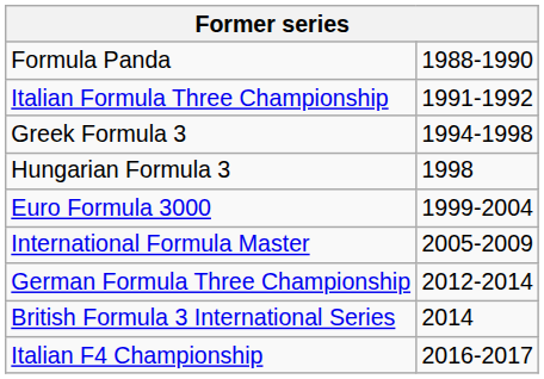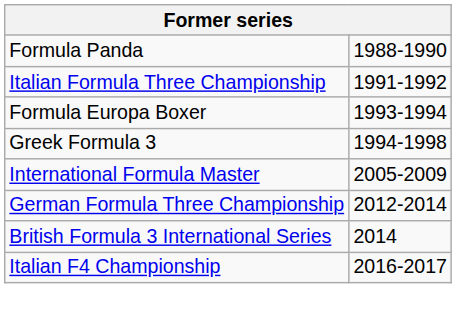+ row: Formula Europa Boxer | 1993-1994
- row: Hungarian Formula 3 | 1998
- row: Euro Formula 3000 | 1999-2004
